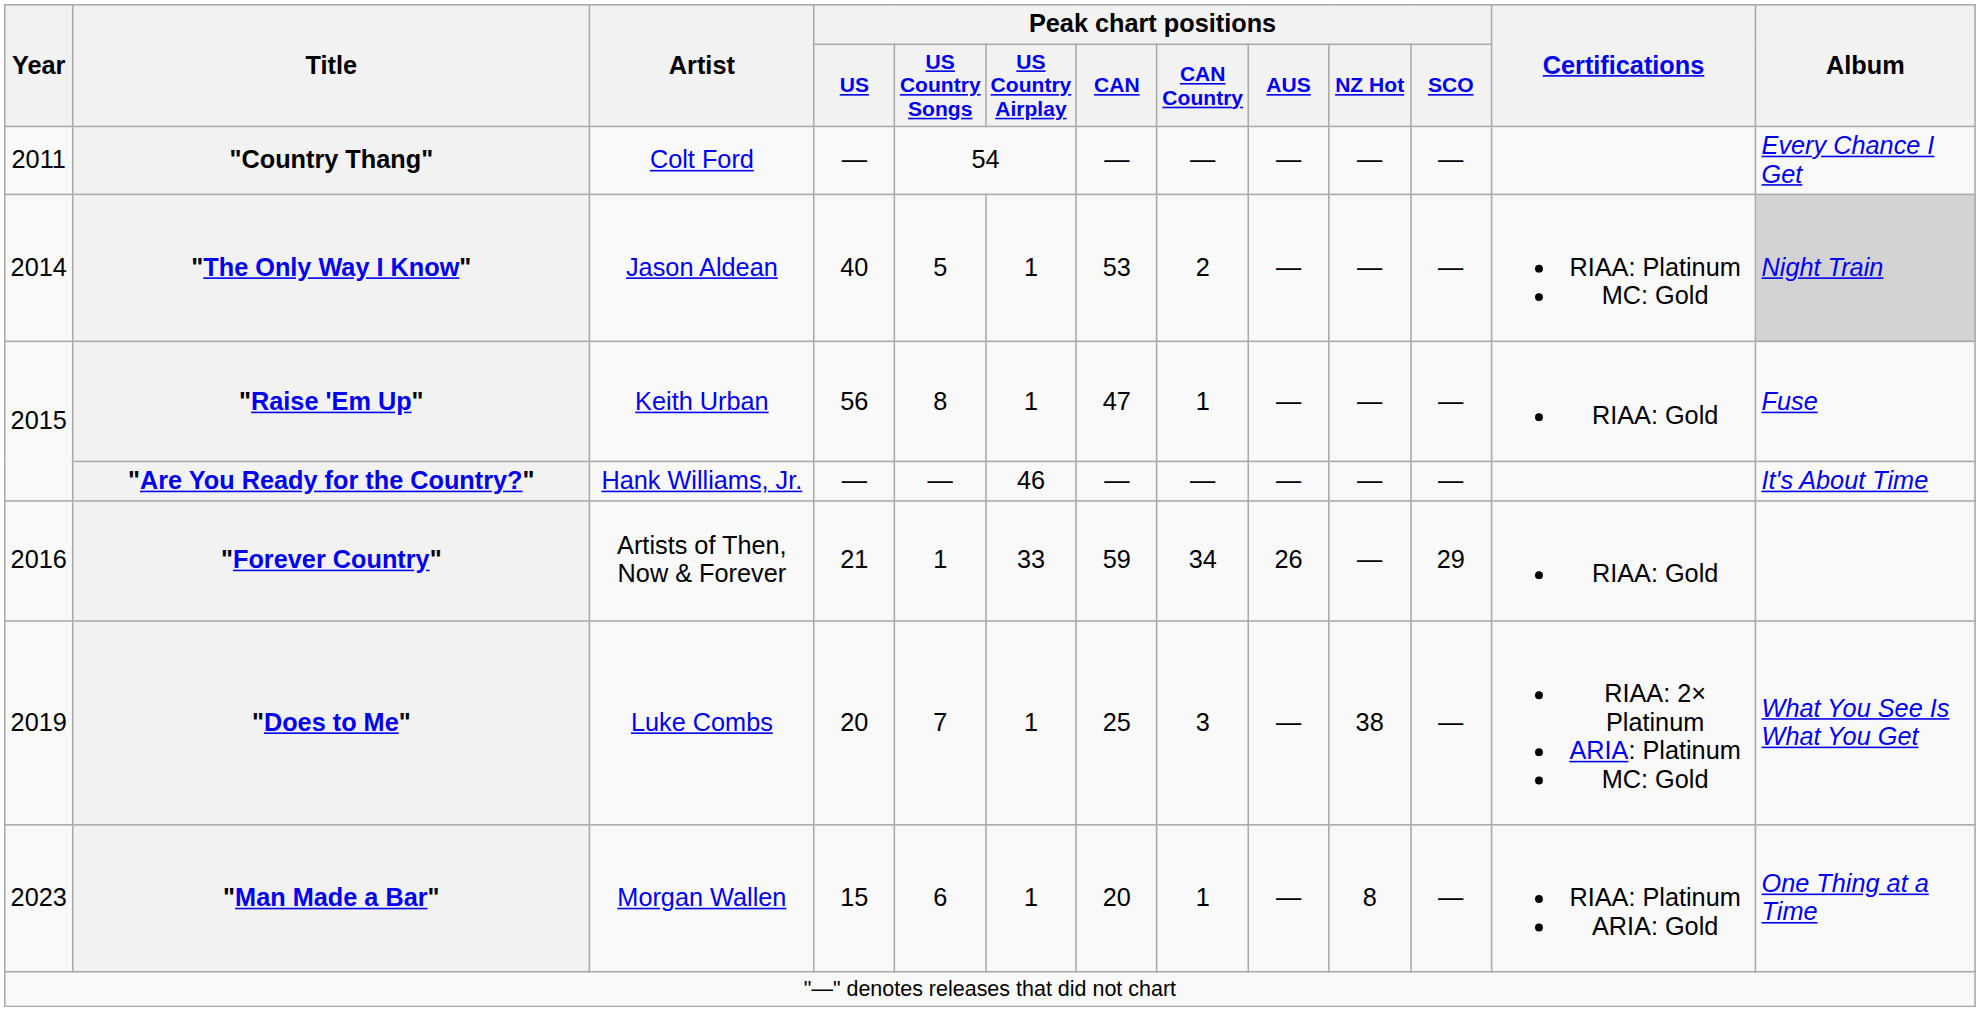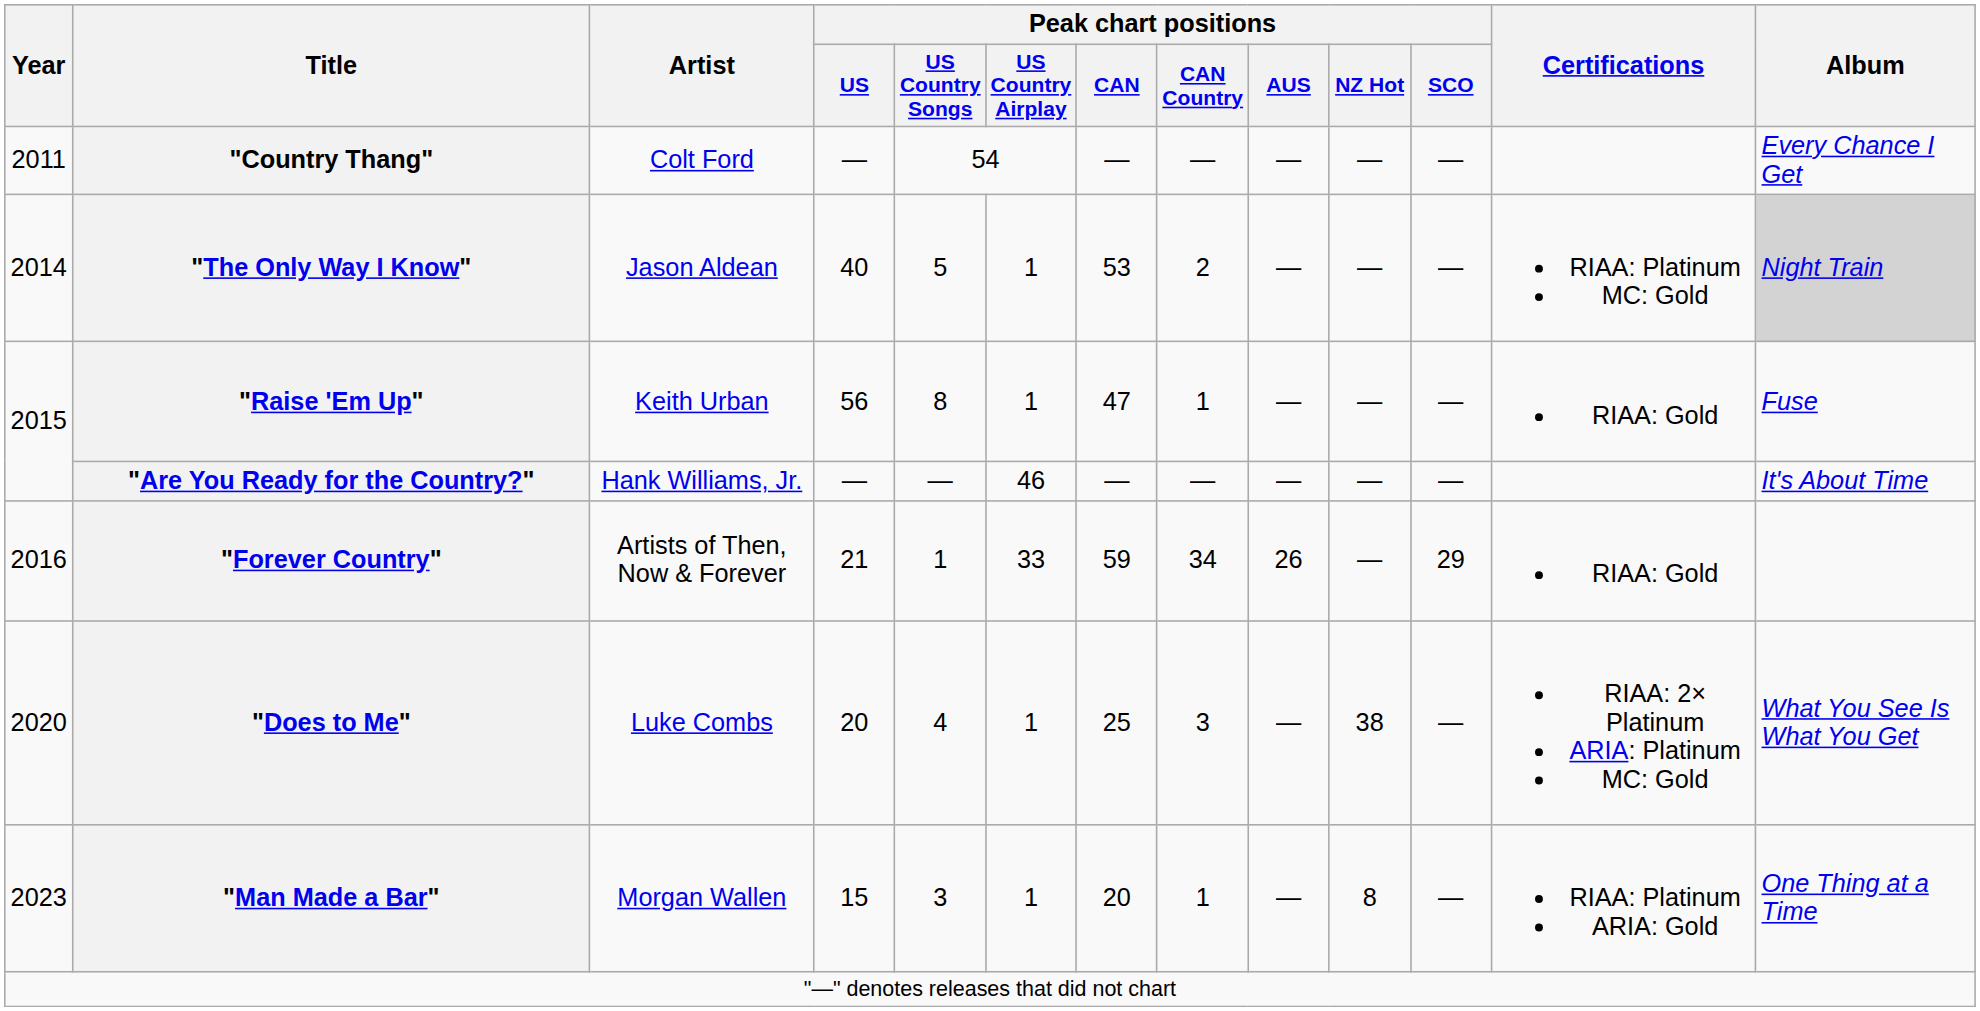"Does to Me" | Year: 2019 -> 2020
"Does to Me" | Peak chart positions / US Country Songs: 7 -> 4
"Man Made a Bar" | Peak chart positions / US Country Songs: 6 -> 3
